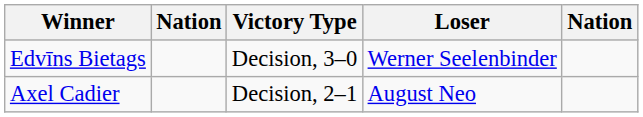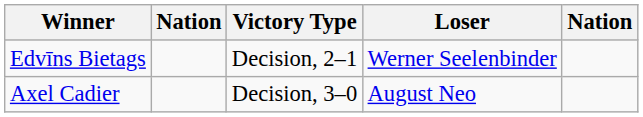Edvīns Bietags | Victory Type: Decision, 3–0 -> Decision, 2–1
Axel Cadier | Victory Type: Decision, 2–1 -> Decision, 3–0
